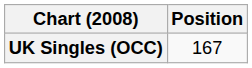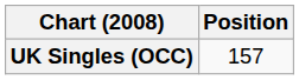UK Singles (OCC) | Position: 167 -> 157
